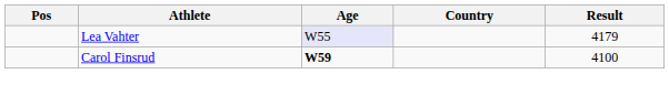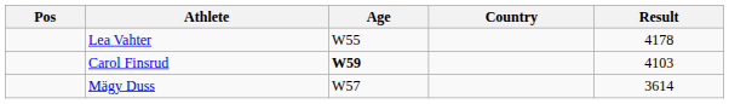Lea Vahter | Age: lavender background -> no background
Lea Vahter | Result: 4179 -> 4178
Carol Finsrud | Result: 4100 -> 4103
+ row: Mägy Duss | W57 | 3614
